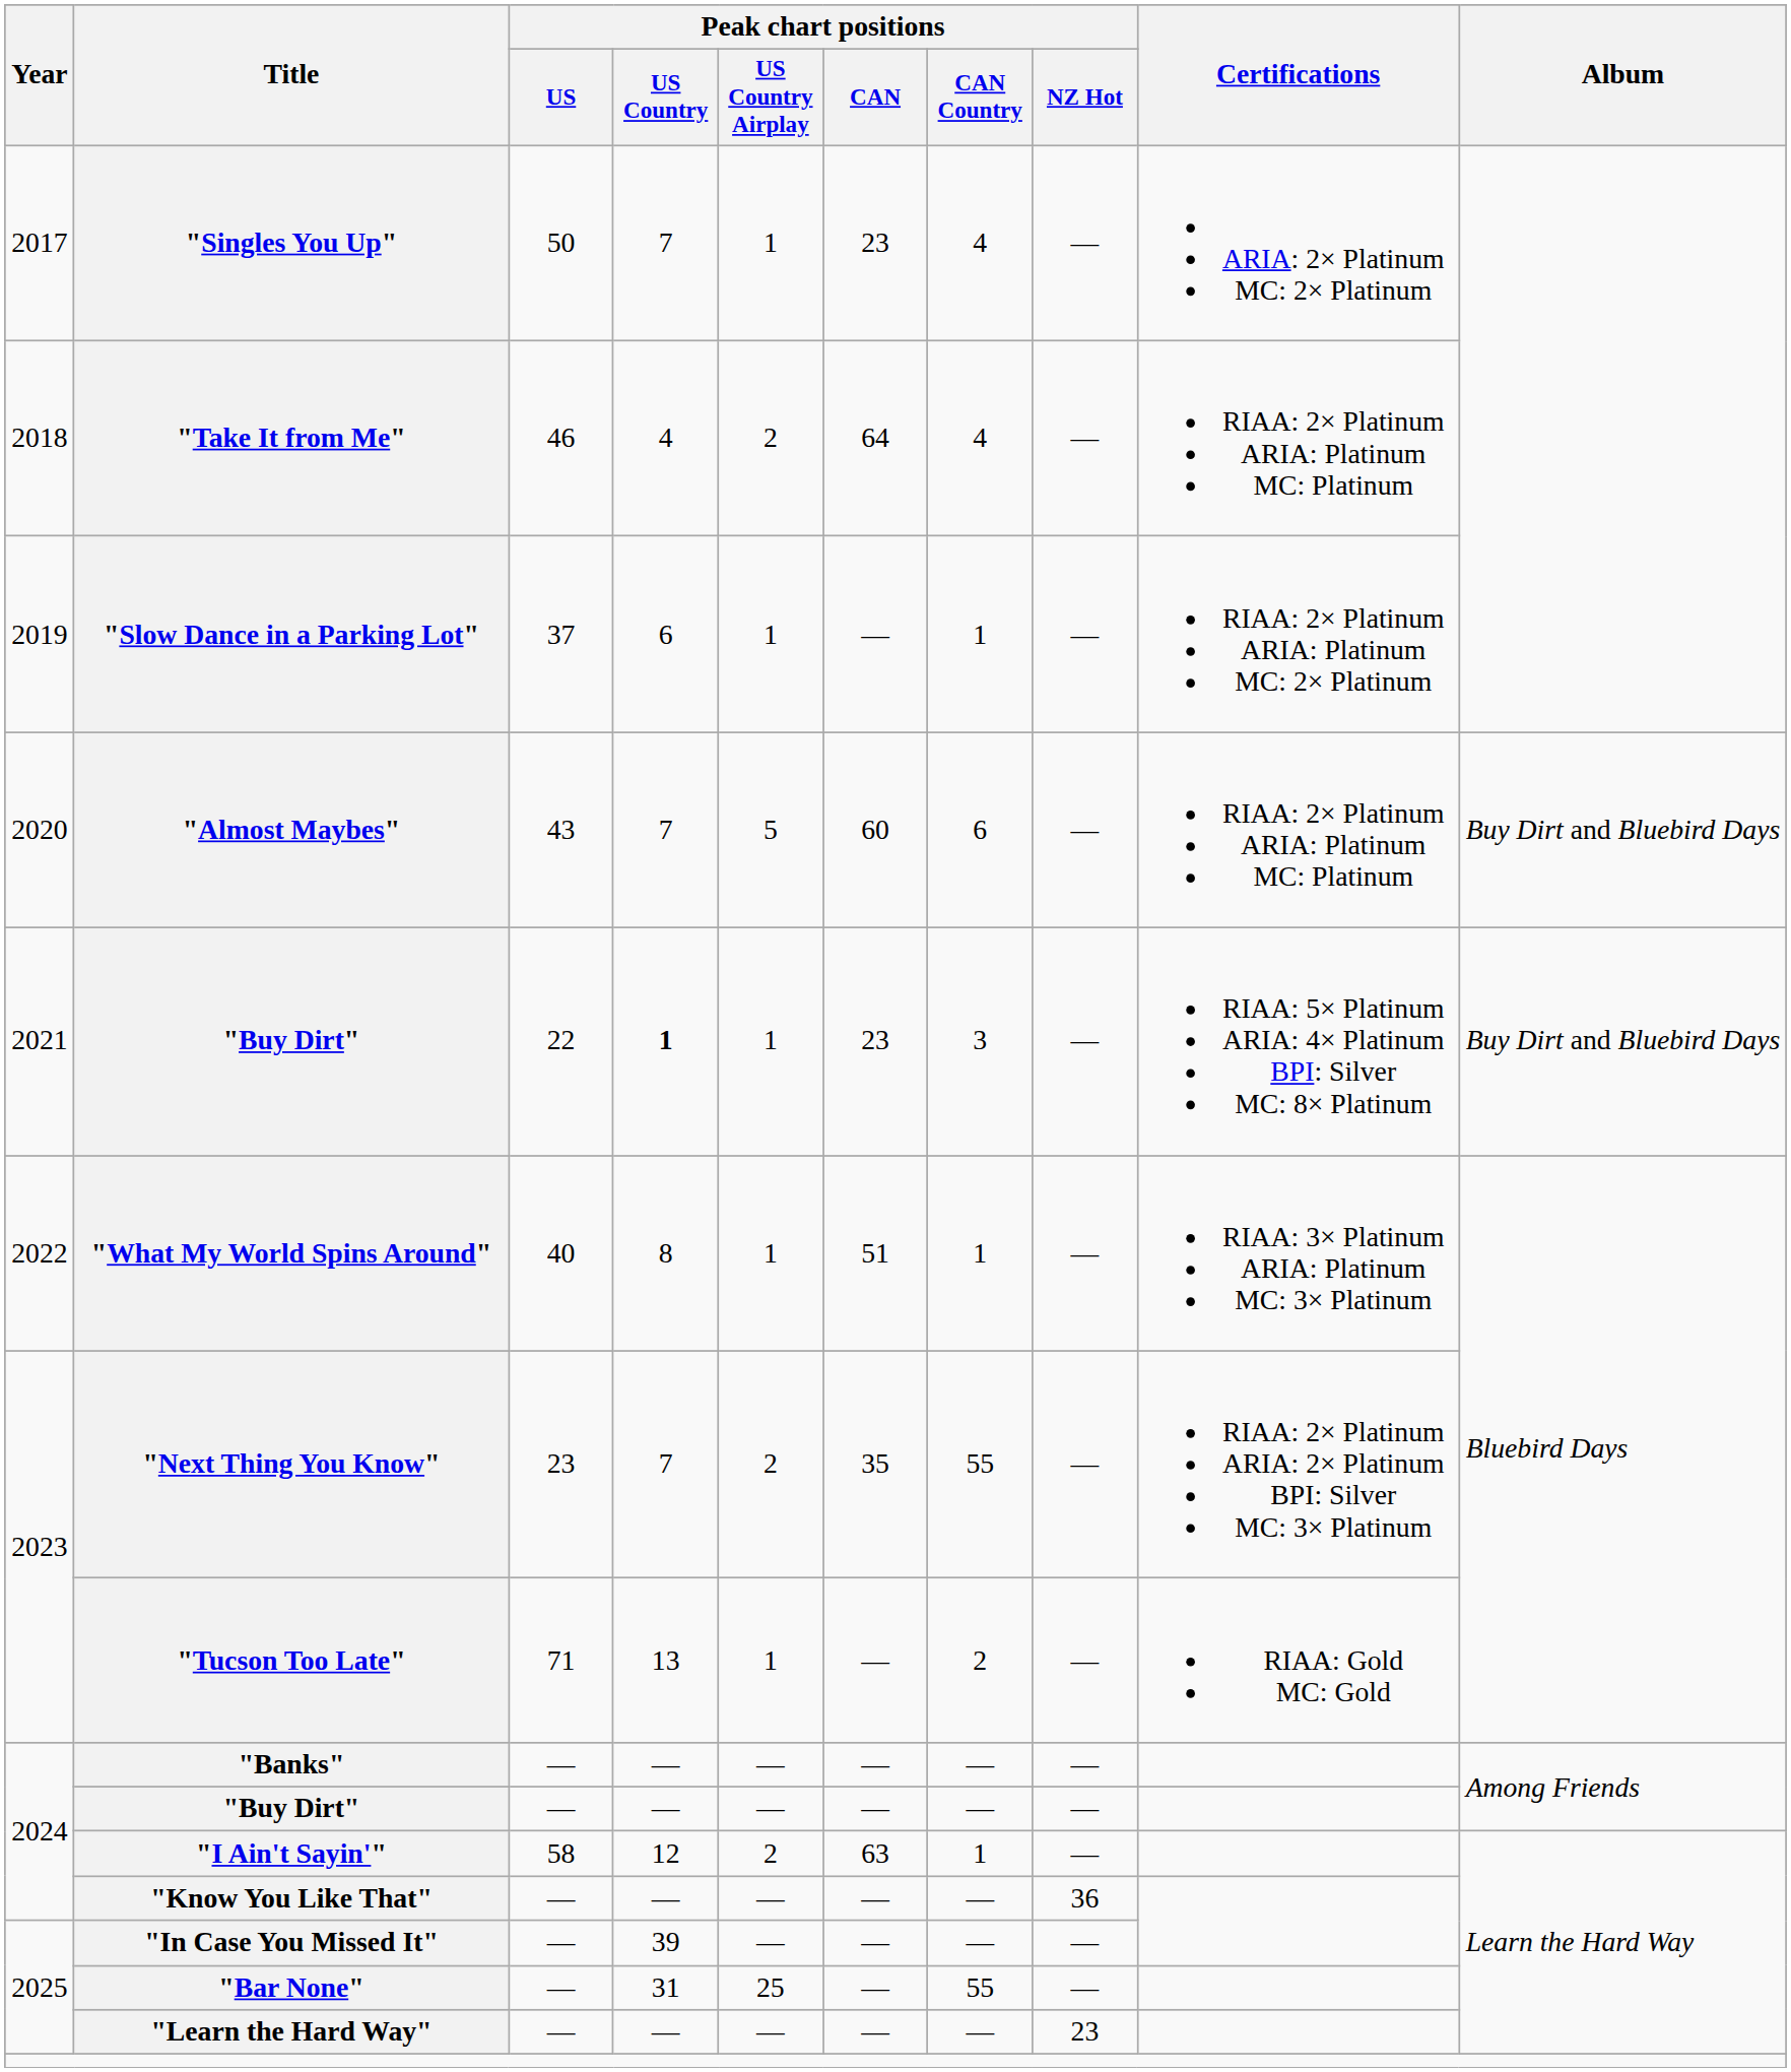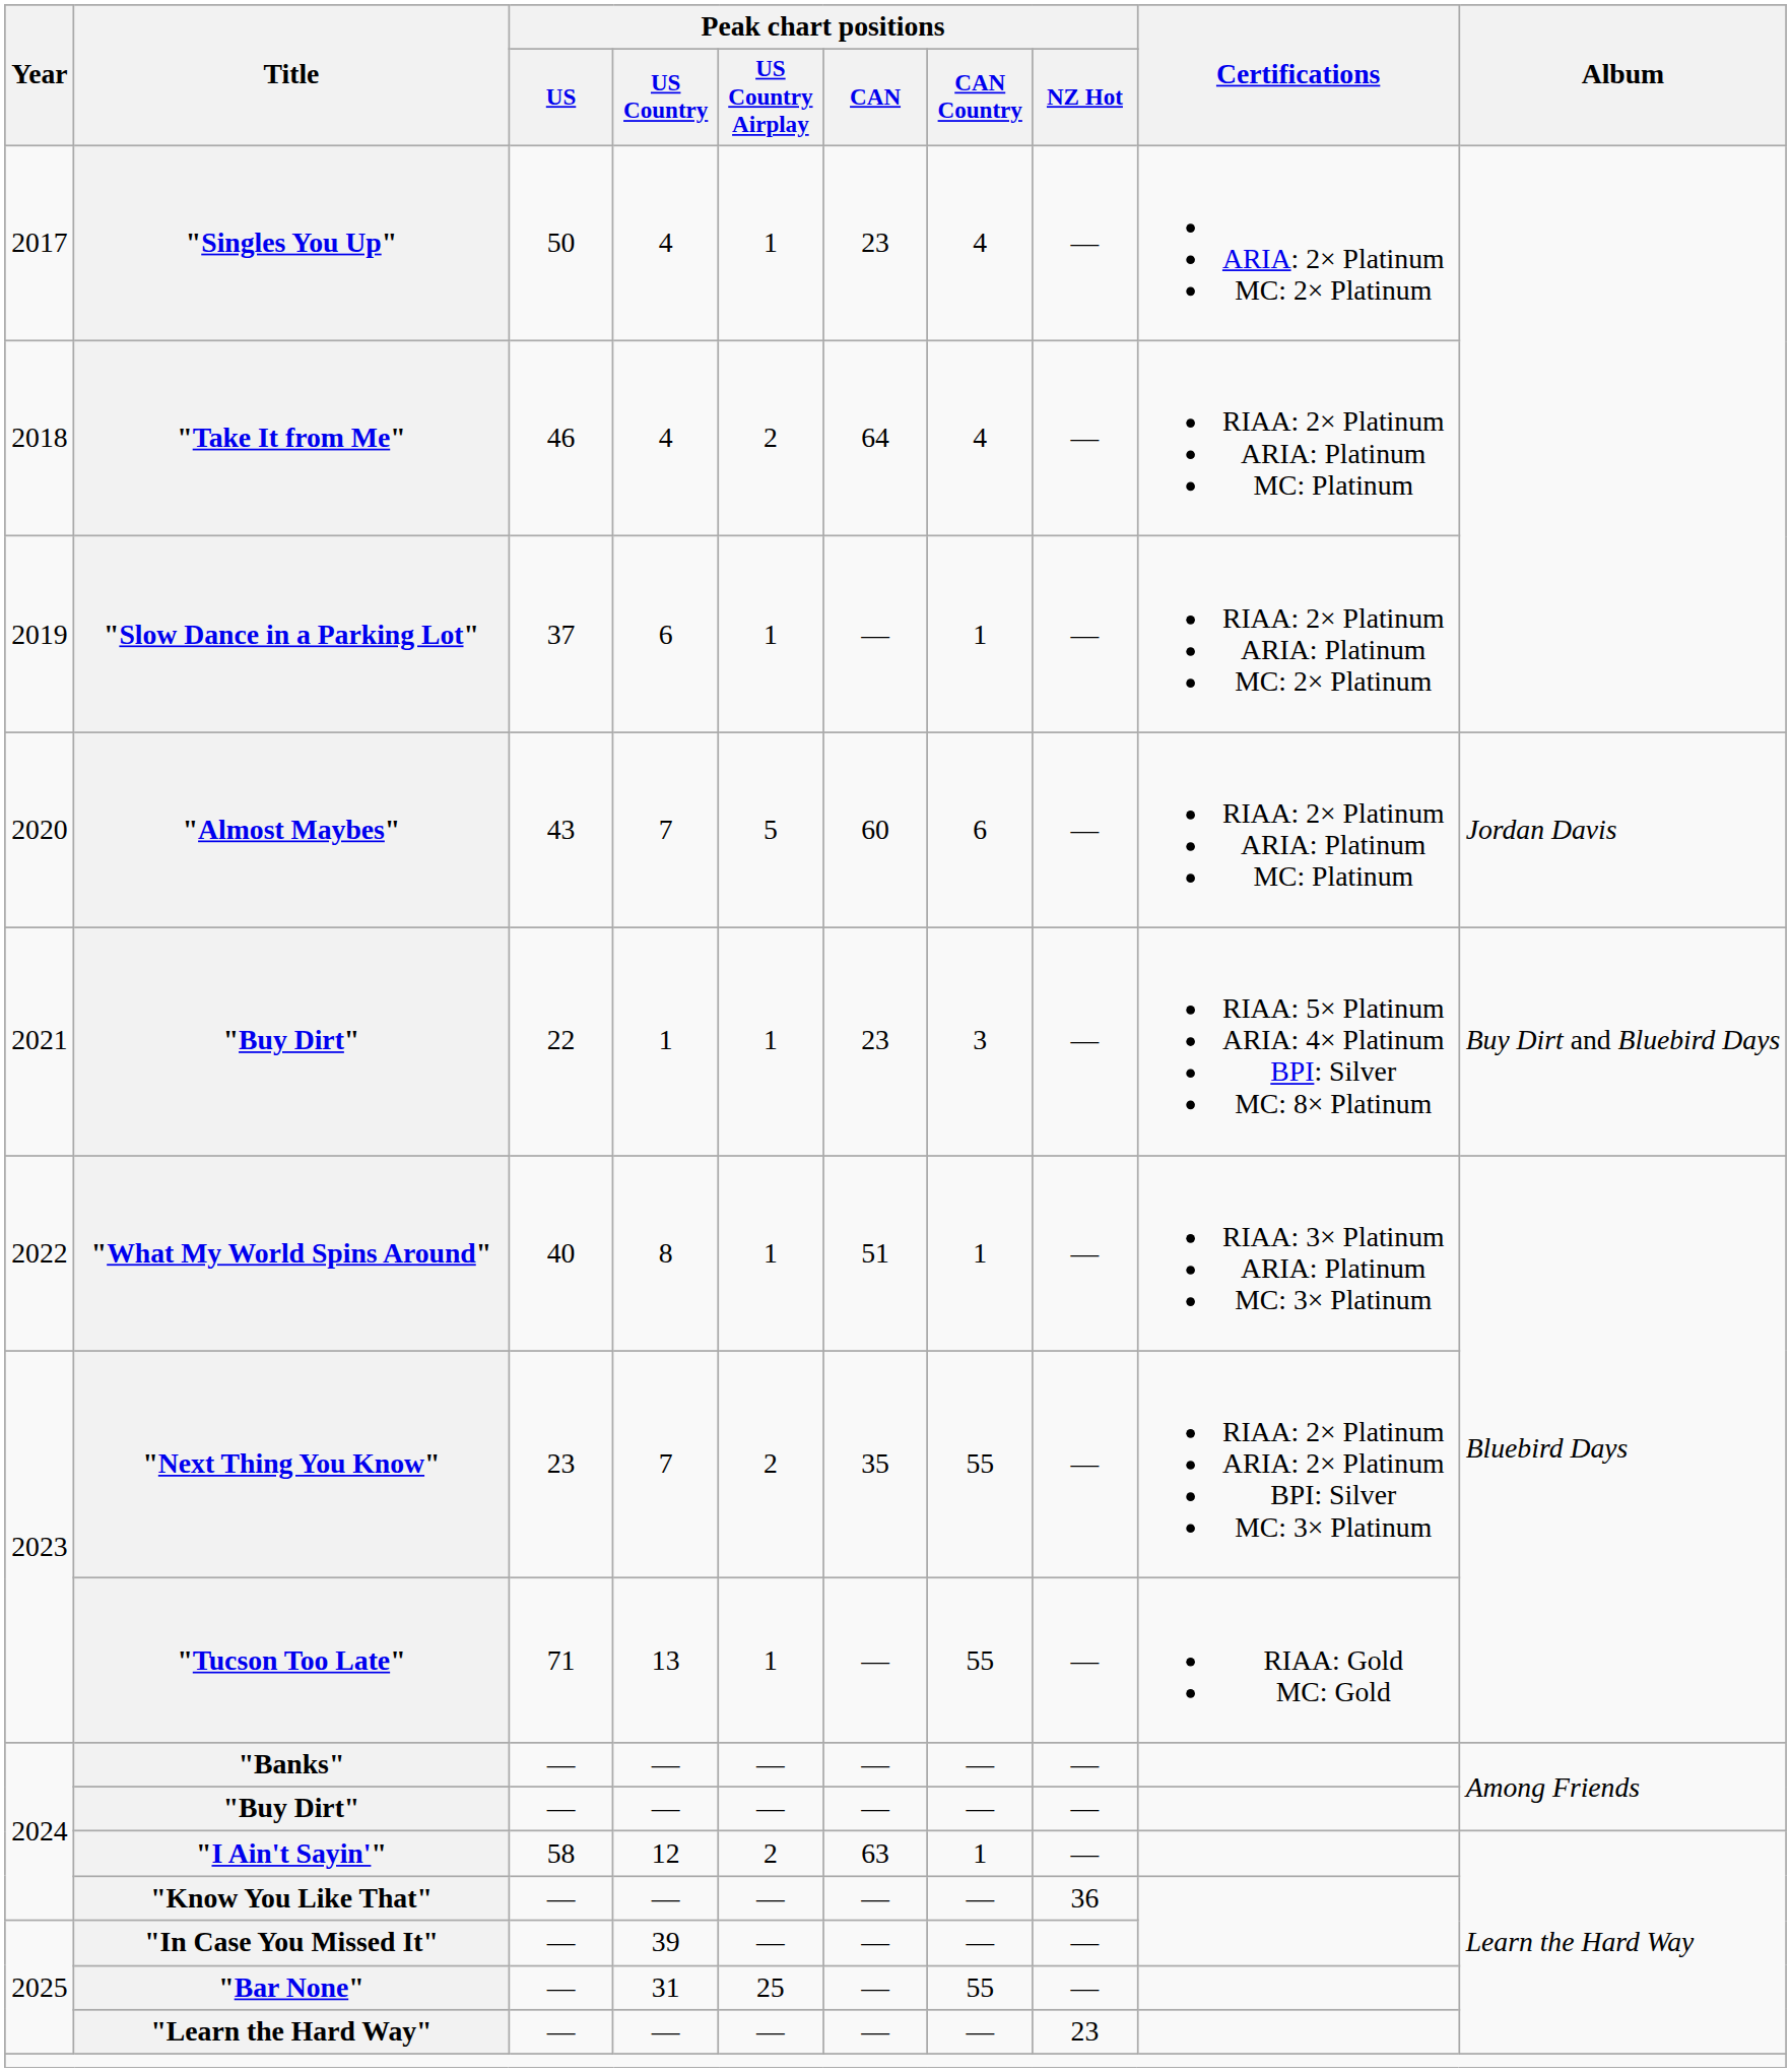"Singles You Up" | Peak chart positions / US Country: 7 -> 4
"Almost Maybes" | Album: Buy Dirt and Bluebird Days -> Jordan Davis
"Buy Dirt" / 22 | Peak chart positions / US Country: bold -> normal
"Tucson Too Late" | Peak chart positions / CAN Country: 2 -> 55
